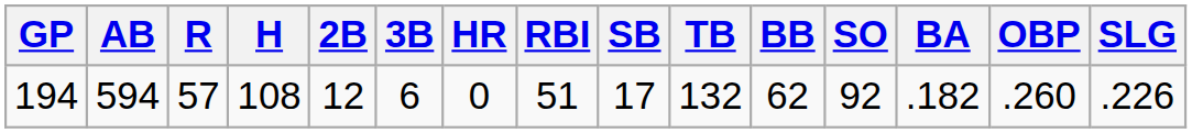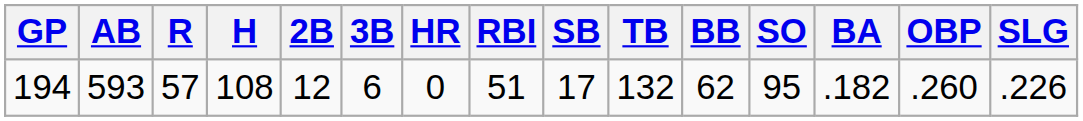194 | AB: 594 -> 593
194 | SO: 92 -> 95
